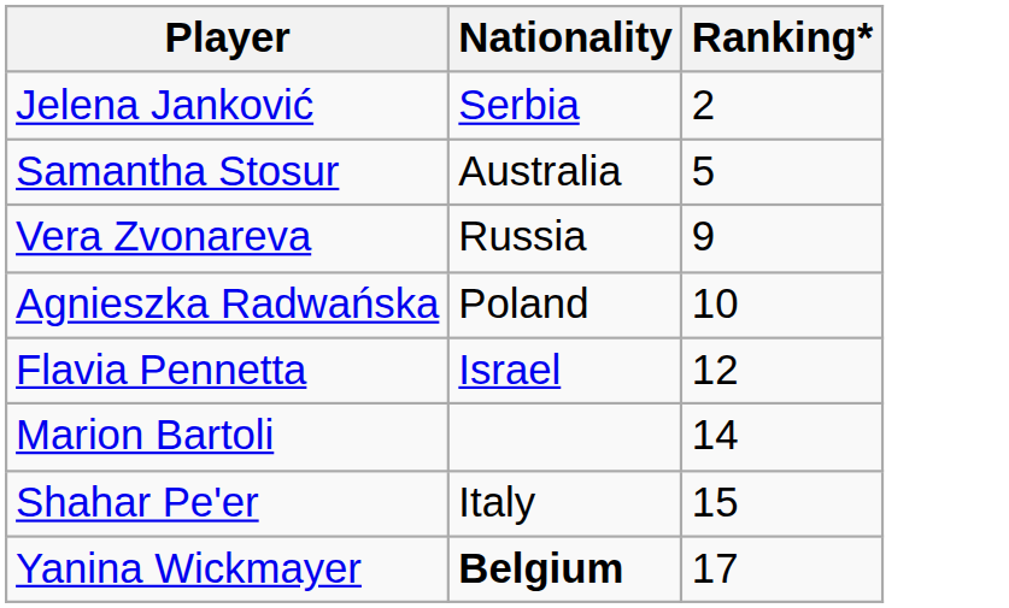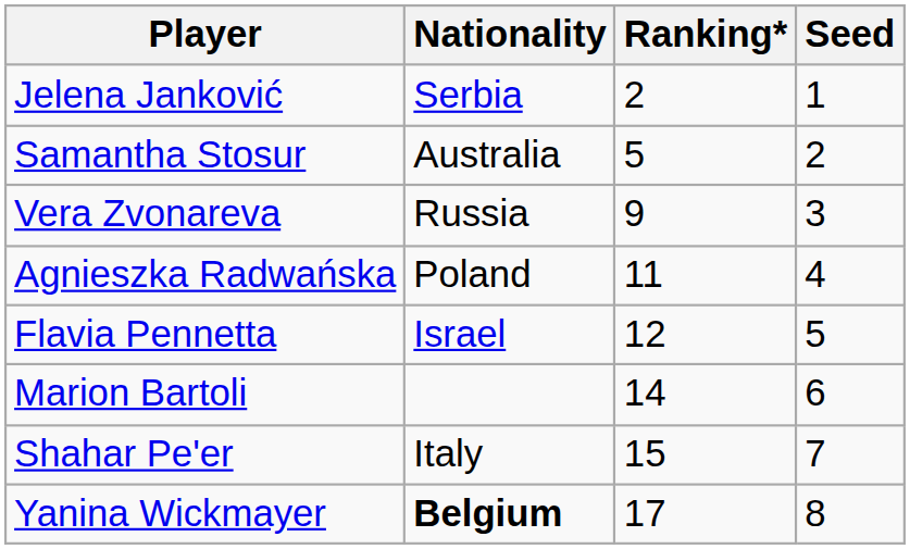+ column: Seed | 1 | 2 | 3 | 4 | 5 | 6 | 7 | 8
Agnieszka Radwańska | Ranking*: 10 -> 11
